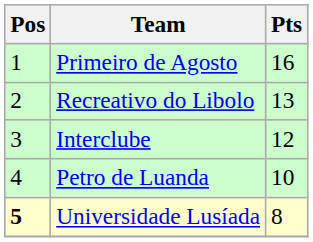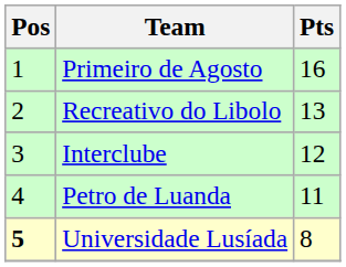Petro de Luanda | Pts: 10 -> 11
